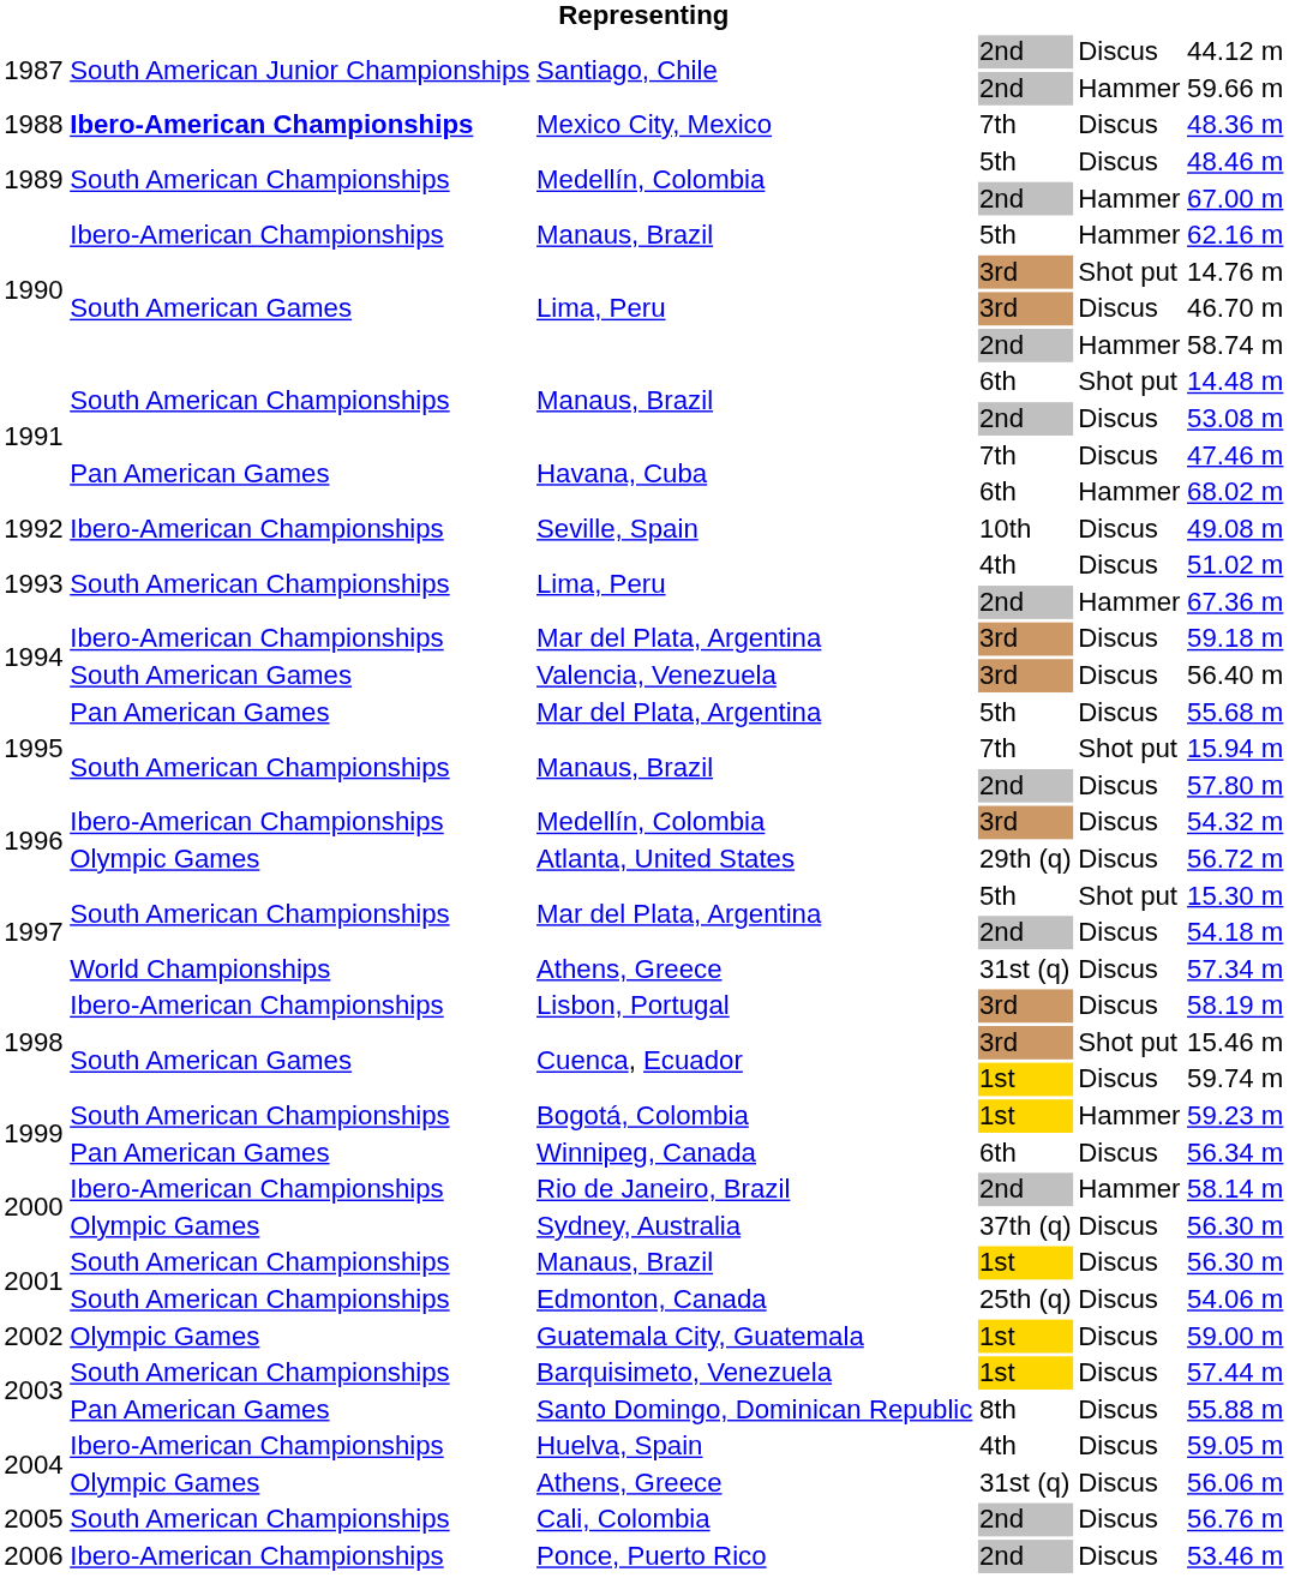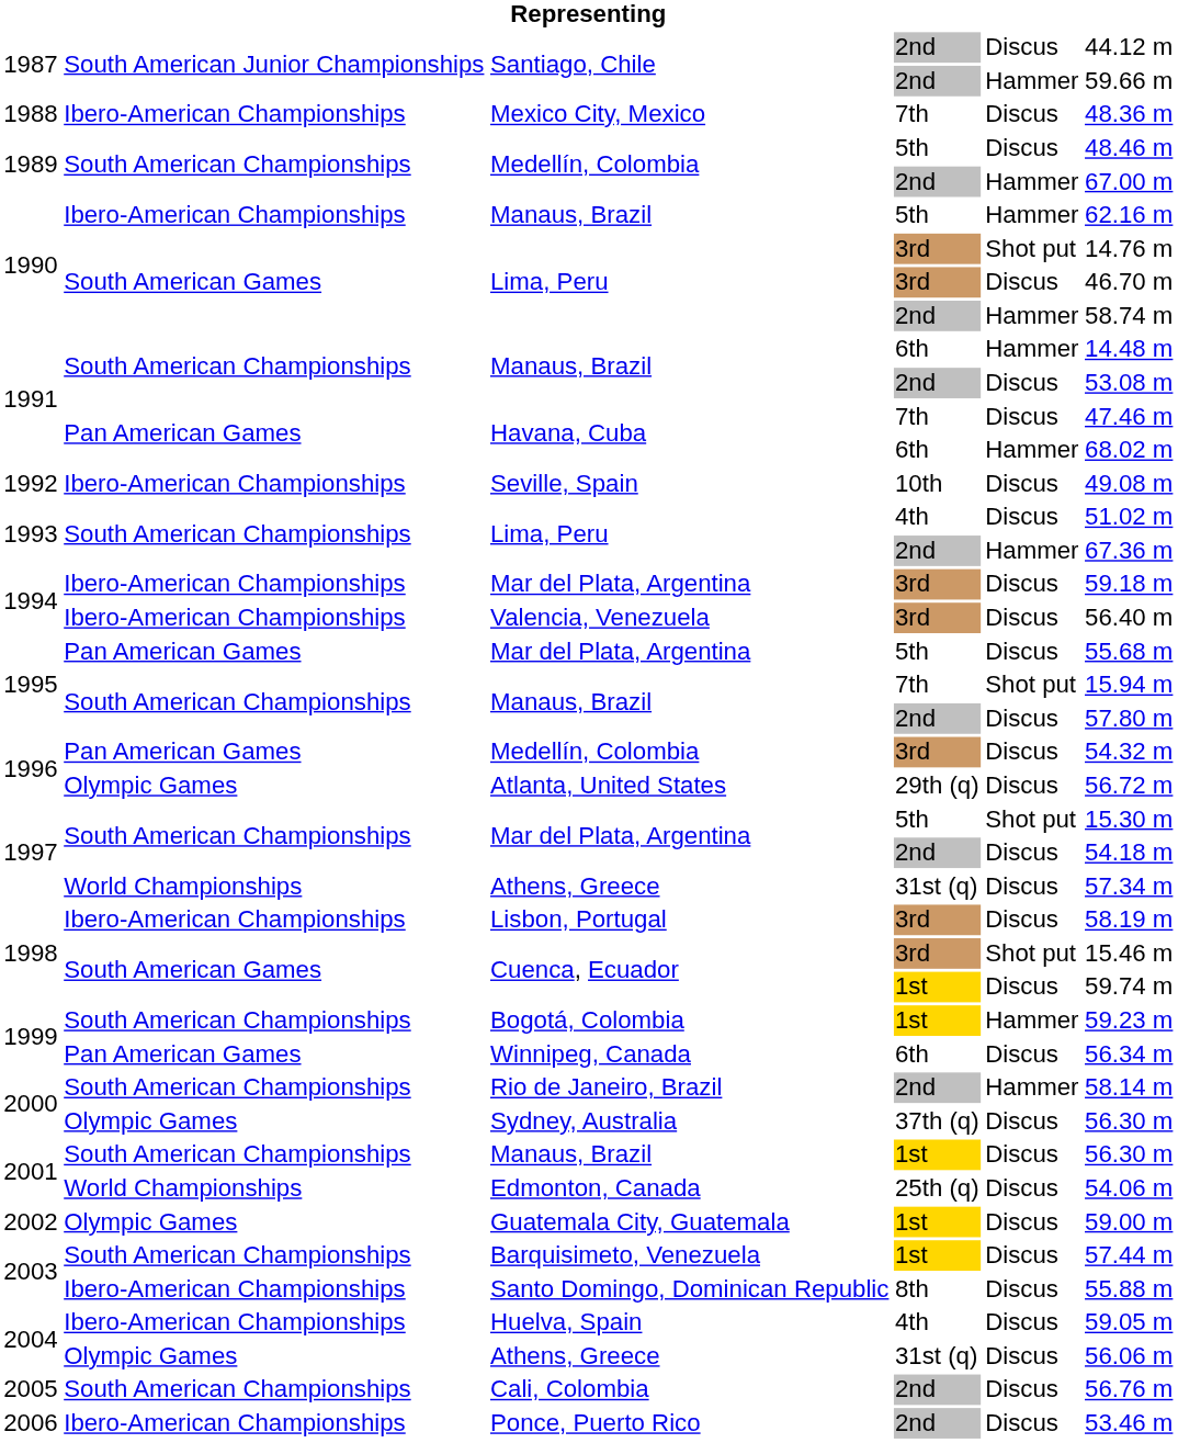Mexico City, Mexico | column 2: bold -> normal
Manaus, Brazil / 6th | column 5: Shot put -> Hammer
Valencia, Venezuela | column 2: South American Games -> Ibero-American Championships
Medellín, Colombia / 3rd | column 2: Ibero-American Championships -> Pan American Games
Rio de Janeiro, Brazil | column 2: Ibero-American Championships -> South American Championships
Edmonton, Canada | column 2: South American Championships -> World Championships
Santo Domingo, Dominican Republic | column 2: Pan American Games -> Ibero-American Championships
